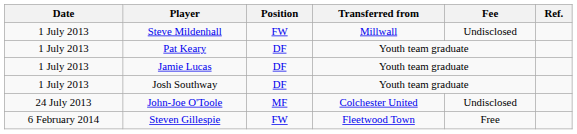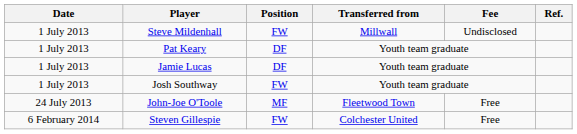Josh Southway | Position: DF -> FW
John-Joe O'Toole | Transferred from: Colchester United -> Fleetwood Town
John-Joe O'Toole | Fee: Undisclosed -> Free
Steven Gillespie | Transferred from: Fleetwood Town -> Colchester United
